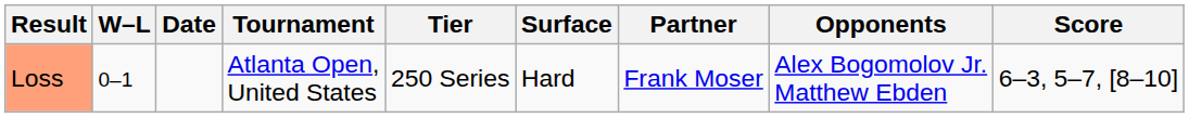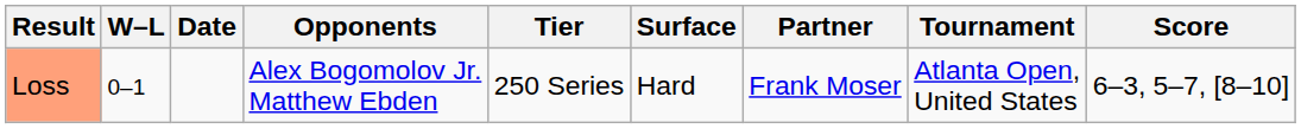columns swapped: Tournament <-> Opponents
